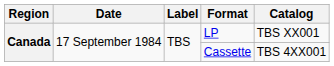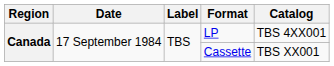LP | Catalog: TBS XX001 -> TBS 4XX001
Cassette | Catalog: TBS 4XX001 -> TBS XX001
